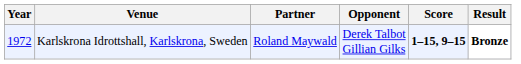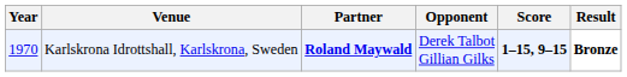Karlskrona Idrottshall, Karlskrona, Sweden | Year: 1972 -> 1970
Karlskrona Idrottshall, Karlskrona, Sweden | Partner: normal -> bold
